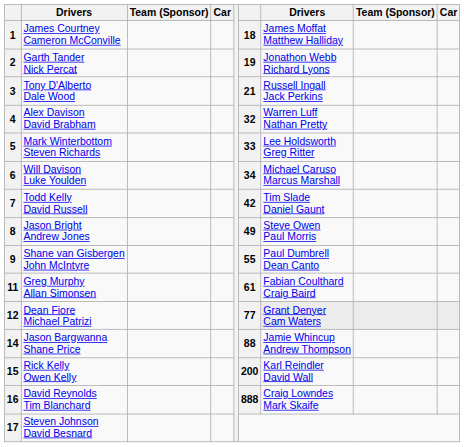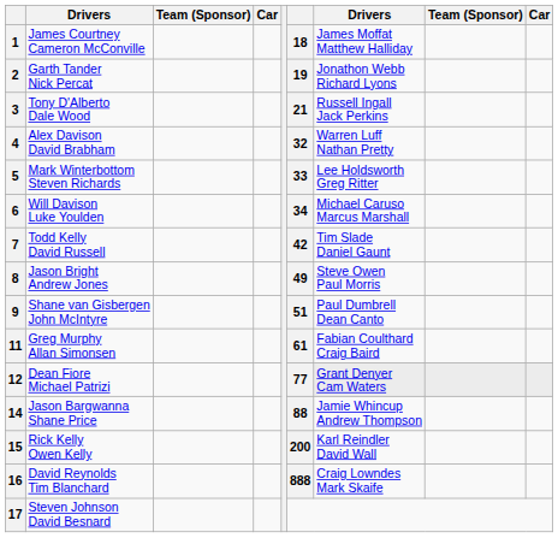9 | column 6: 55 -> 51
